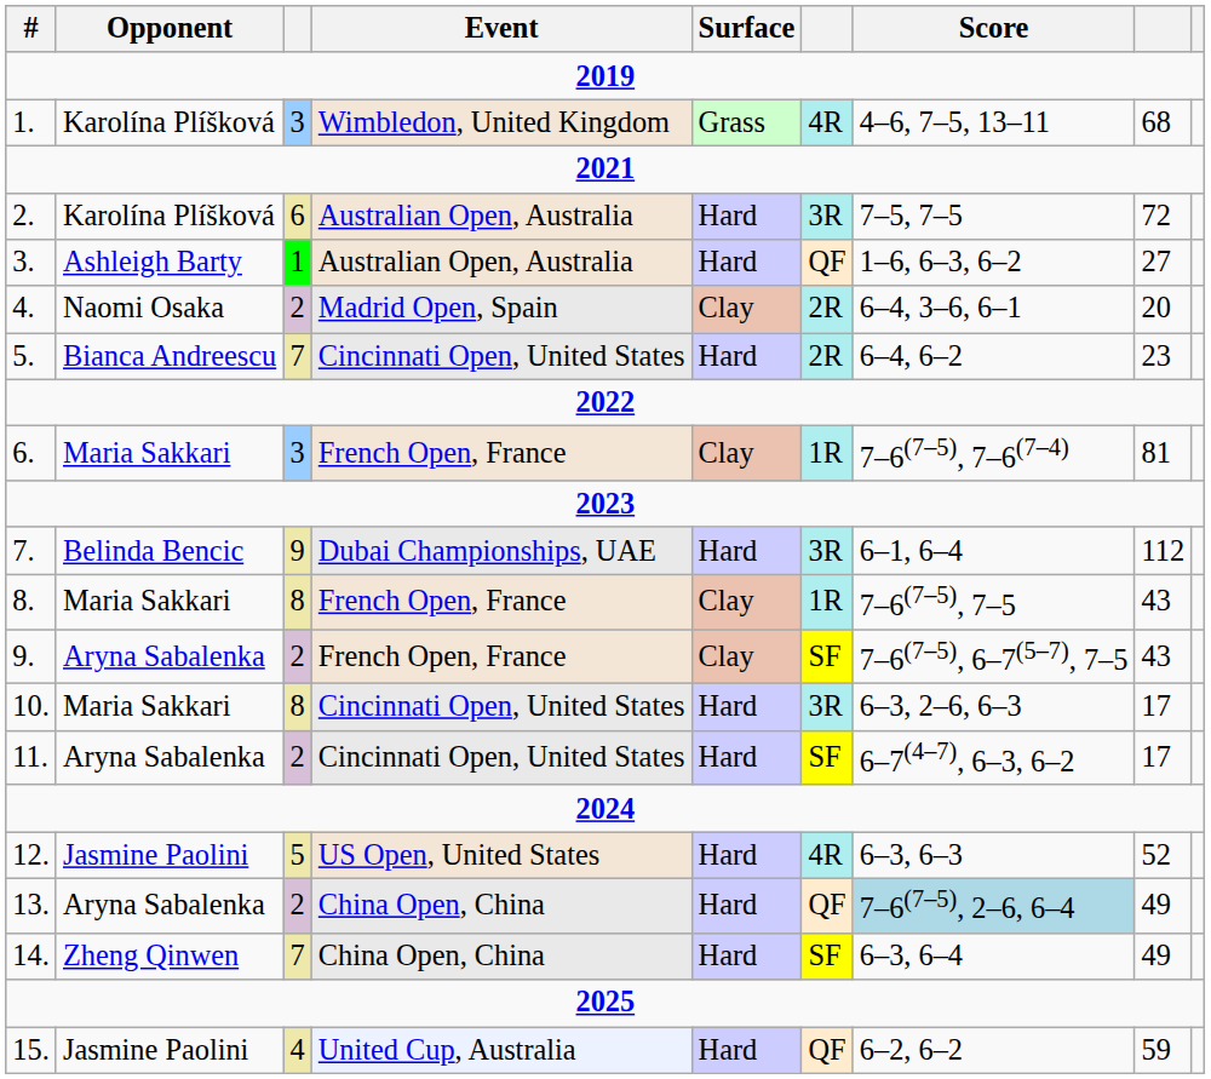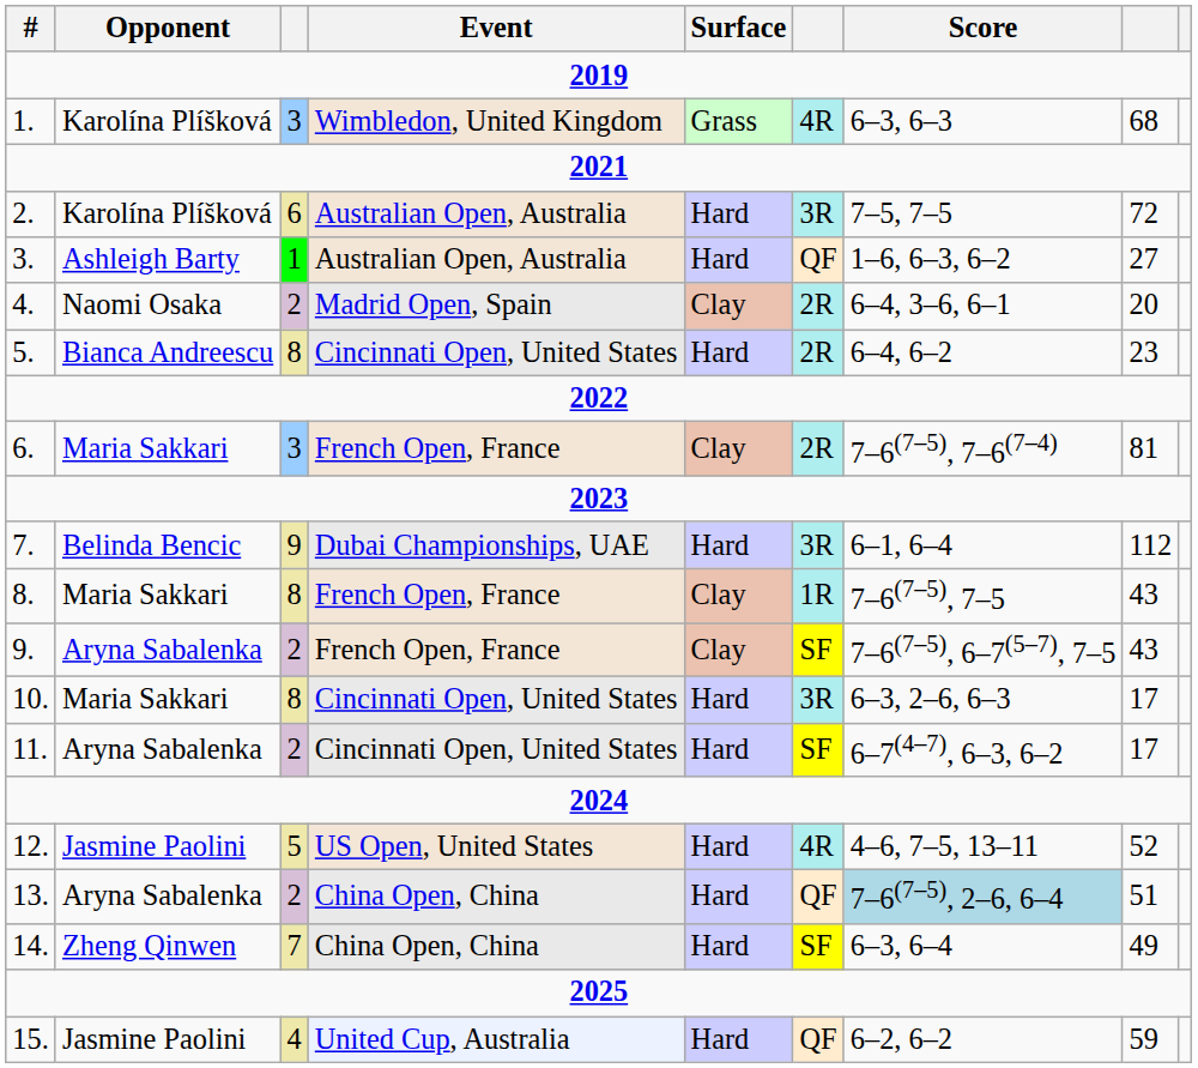1. | Score: 4–6, 7–5, 13–11 -> 6–3, 6–3
5. | column 3: 7 -> 8
6. | column 6: 1R -> 2R
12. | Score: 6–3, 6–3 -> 4–6, 7–5, 13–11
13. | column 8: 49 -> 51
